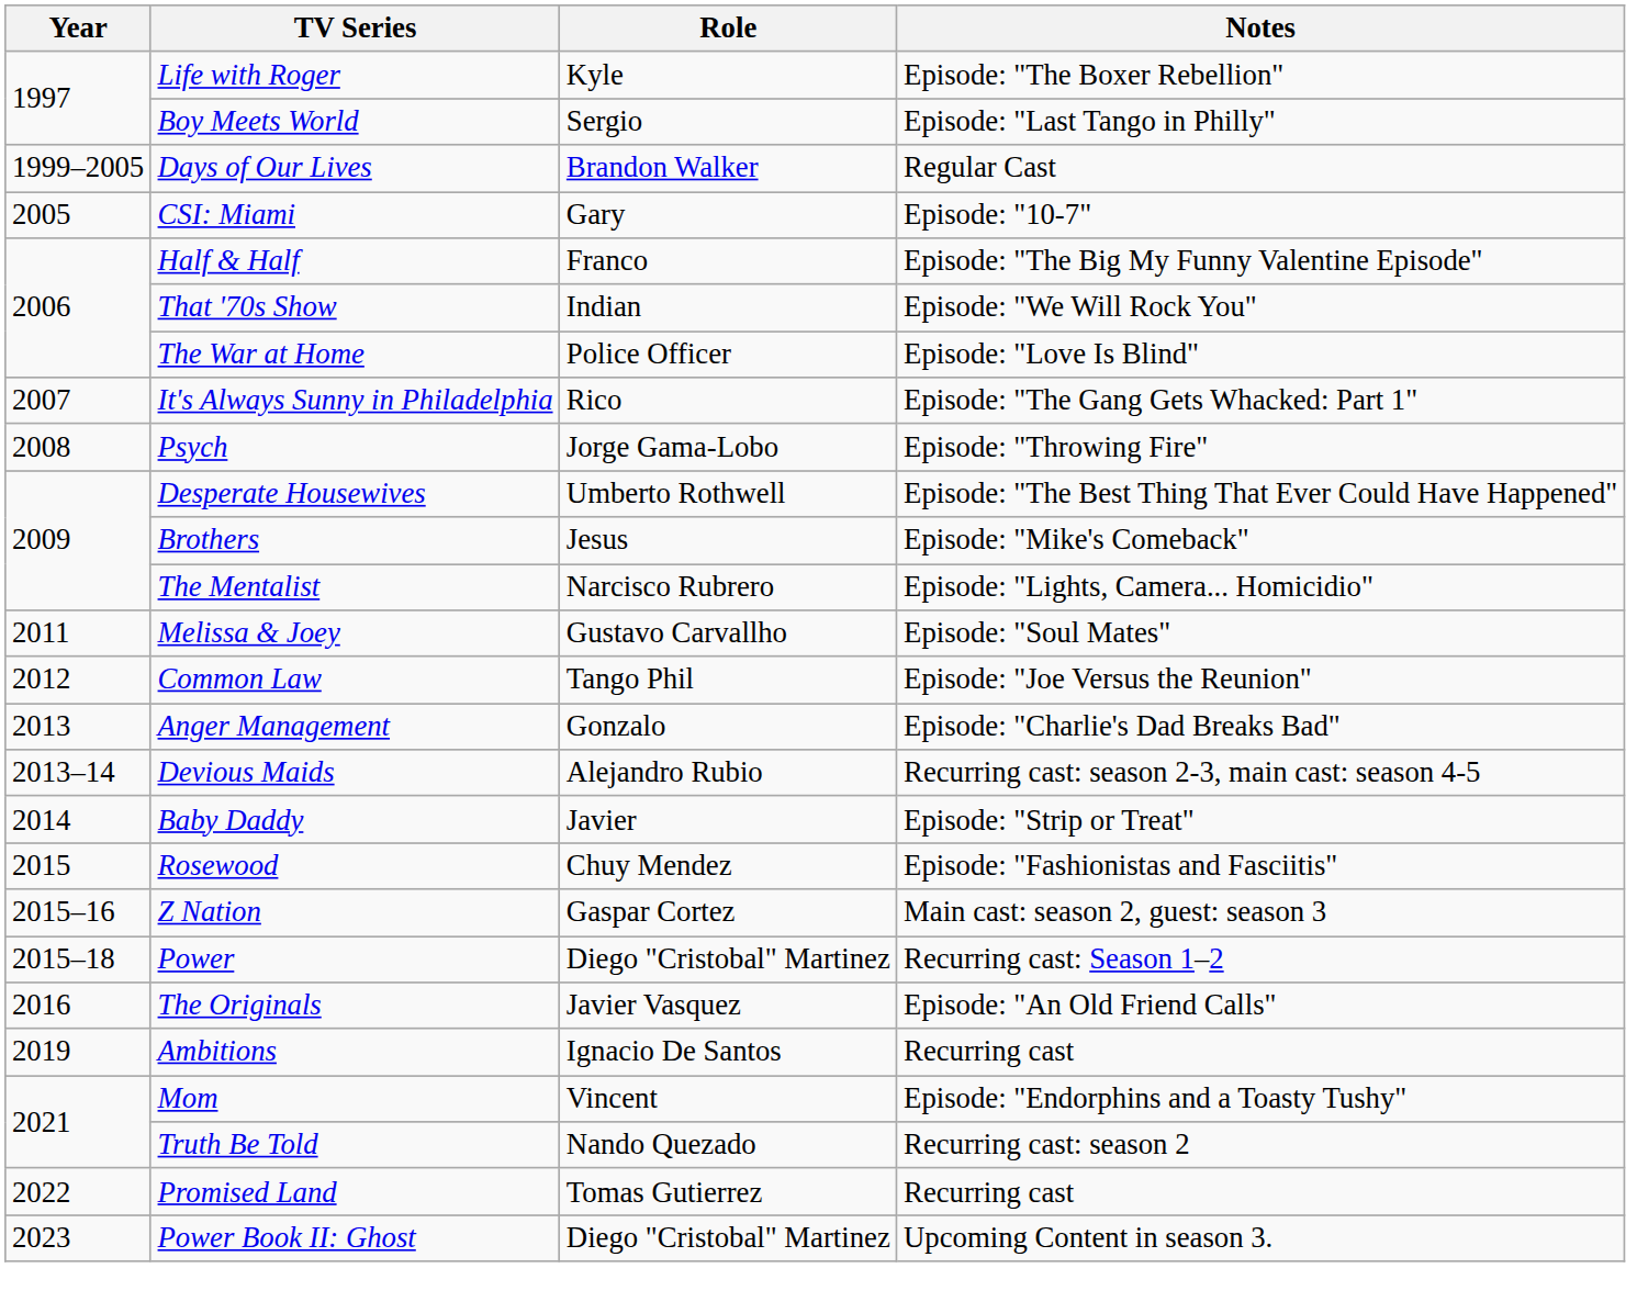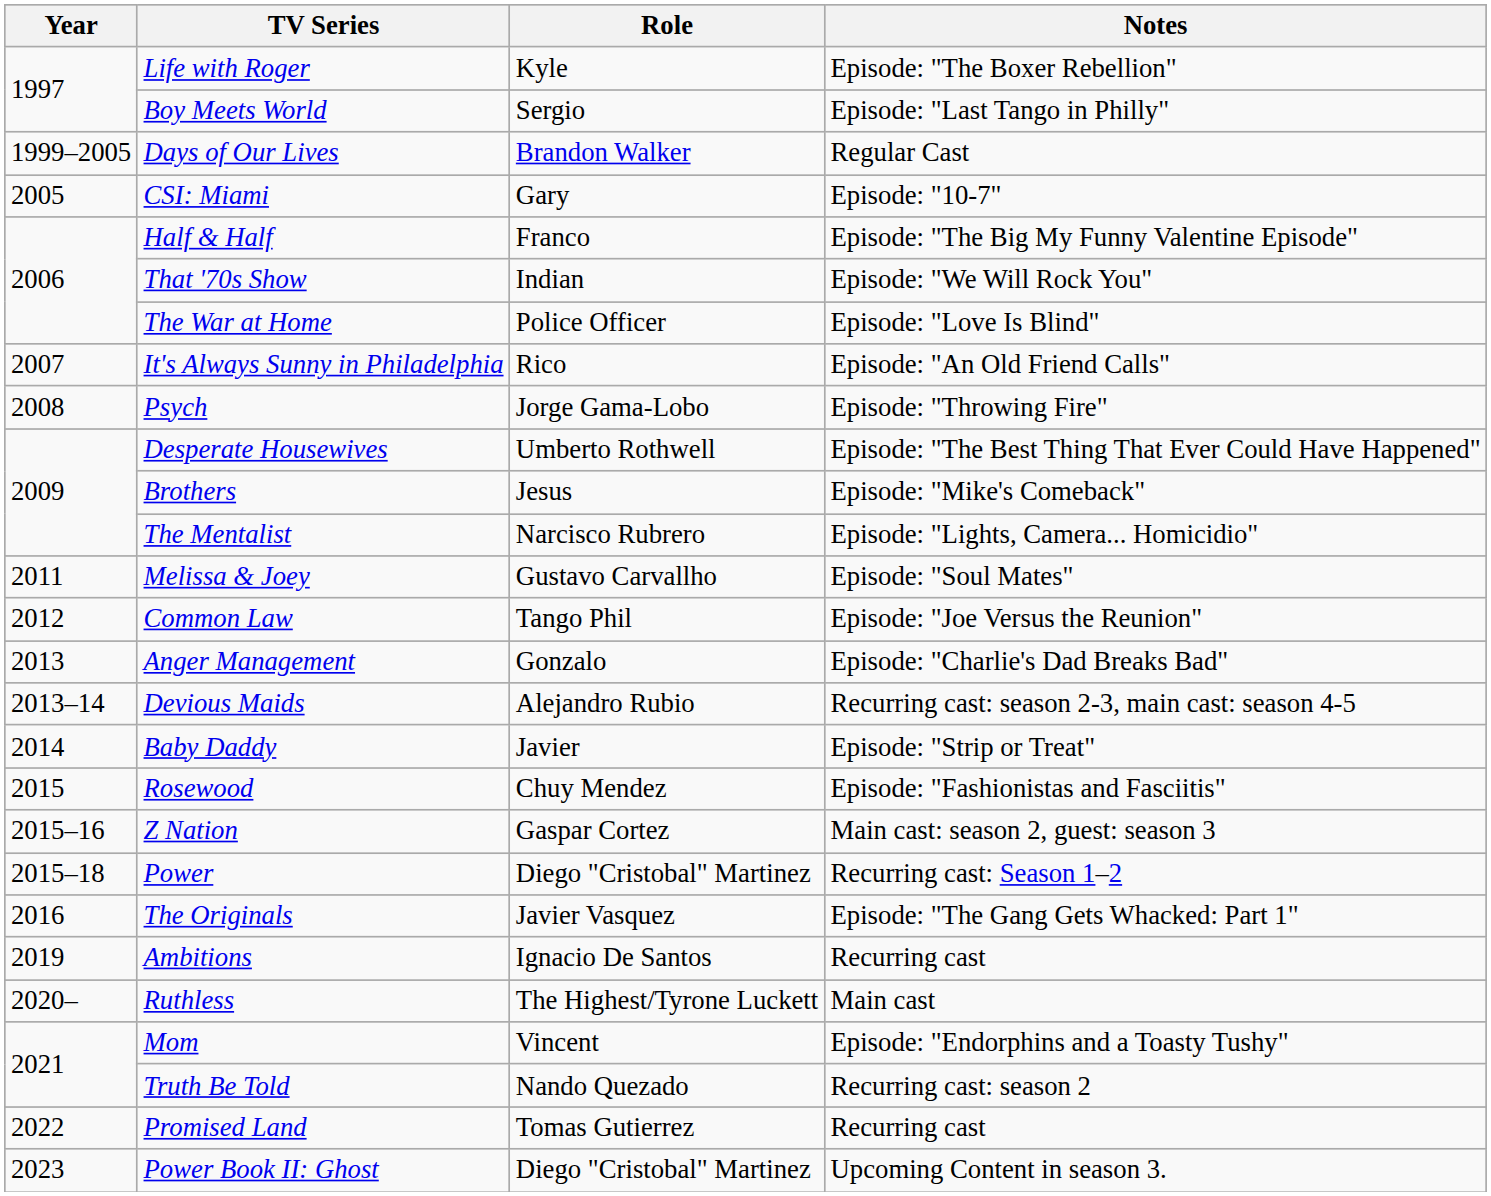It's Always Sunny in Philadelphia | Notes: Episode: "The Gang Gets Whacked: Part 1" -> Episode: "An Old Friend Calls"
The Originals | Notes: Episode: "An Old Friend Calls" -> Episode: "The Gang Gets Whacked: Part 1"
+ row: 2020– | Ruthless | The Highest/Tyrone Luckett | Main cast
